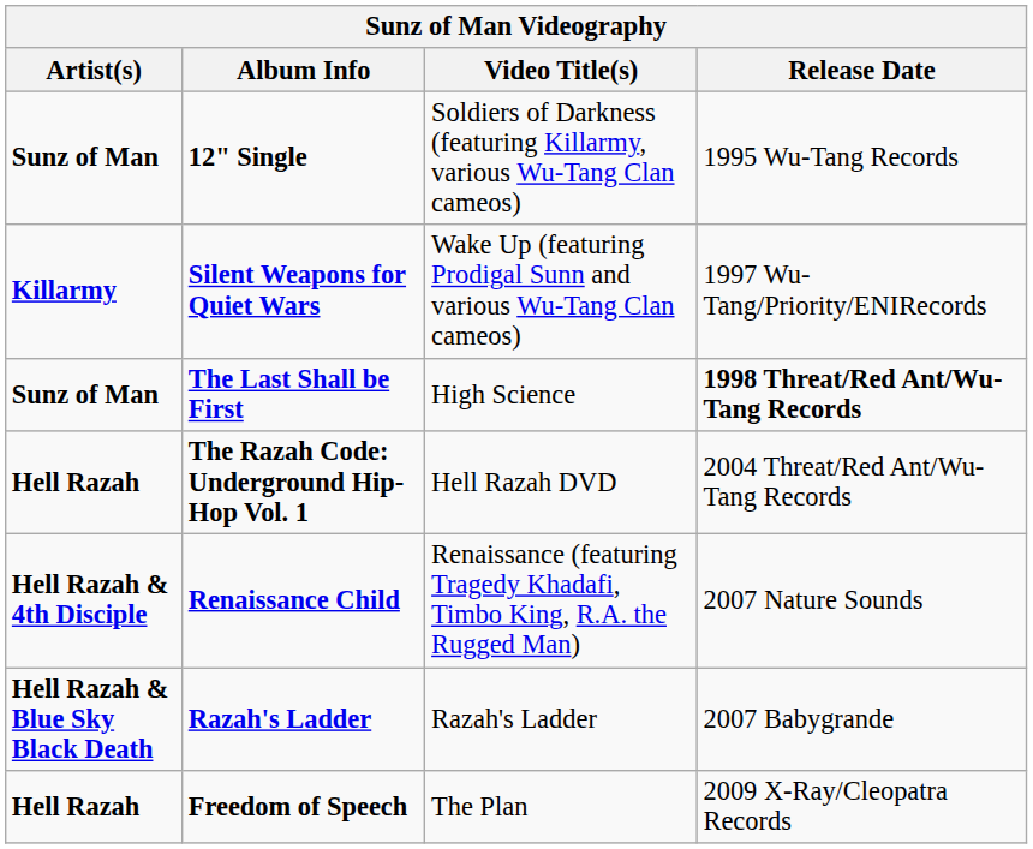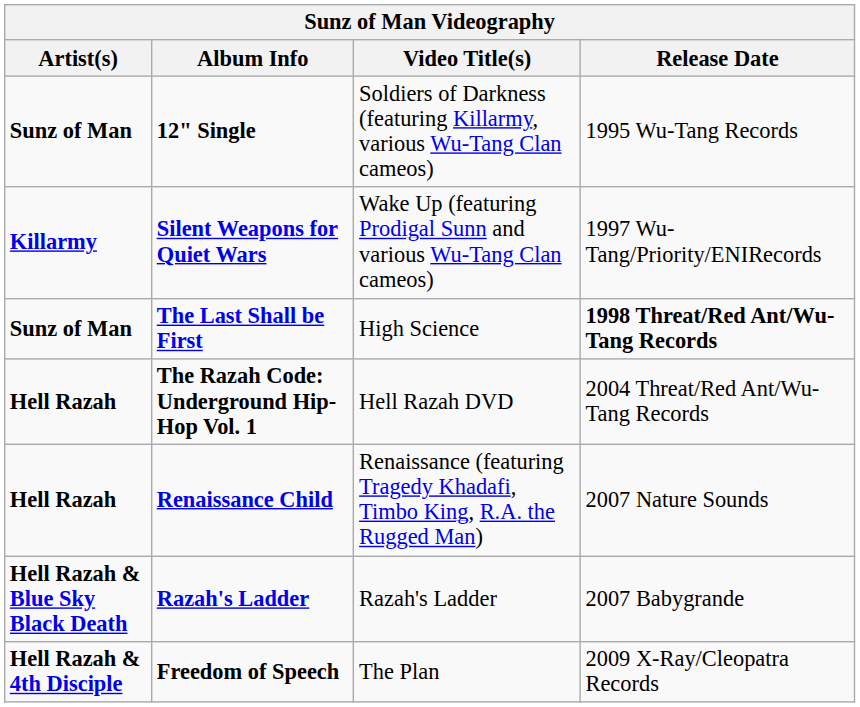Renaissance Child | Artist(s): Hell Razah & 4th Disciple -> Hell Razah
Freedom of Speech | Artist(s): Hell Razah -> Hell Razah & 4th Disciple
